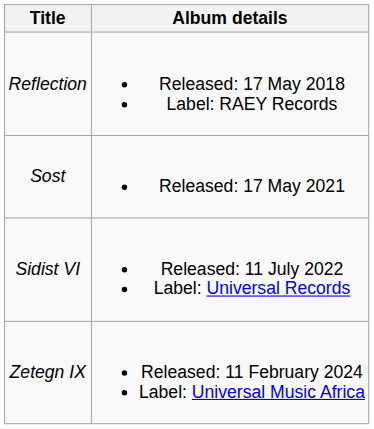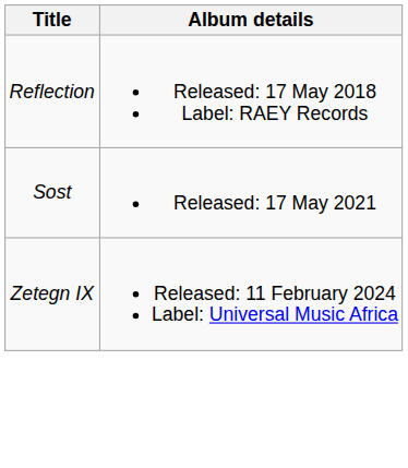- row: Sidist VI | Released: 11 July 2022 Label: Universal Records
